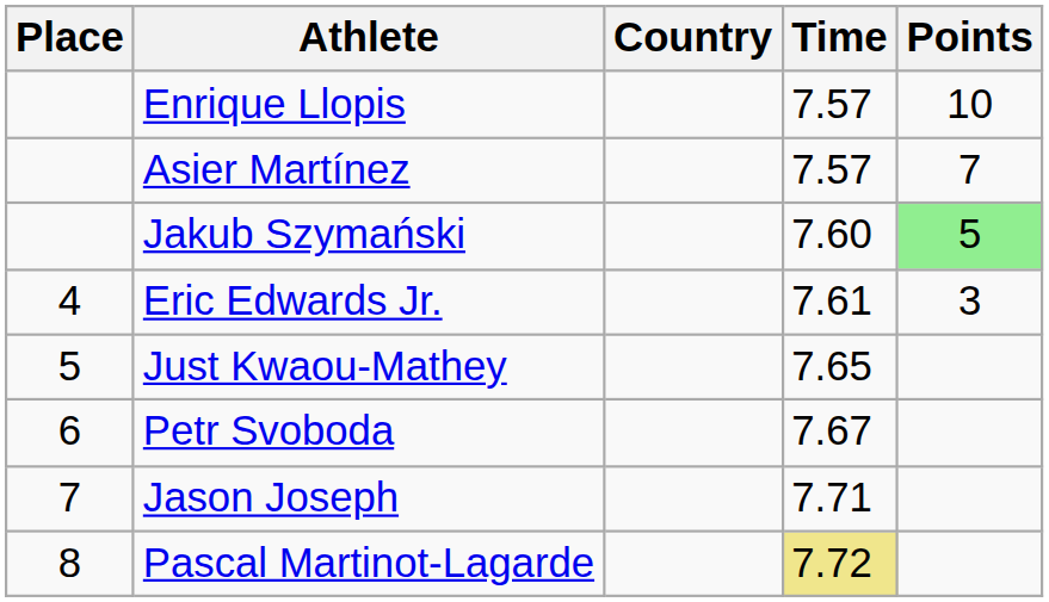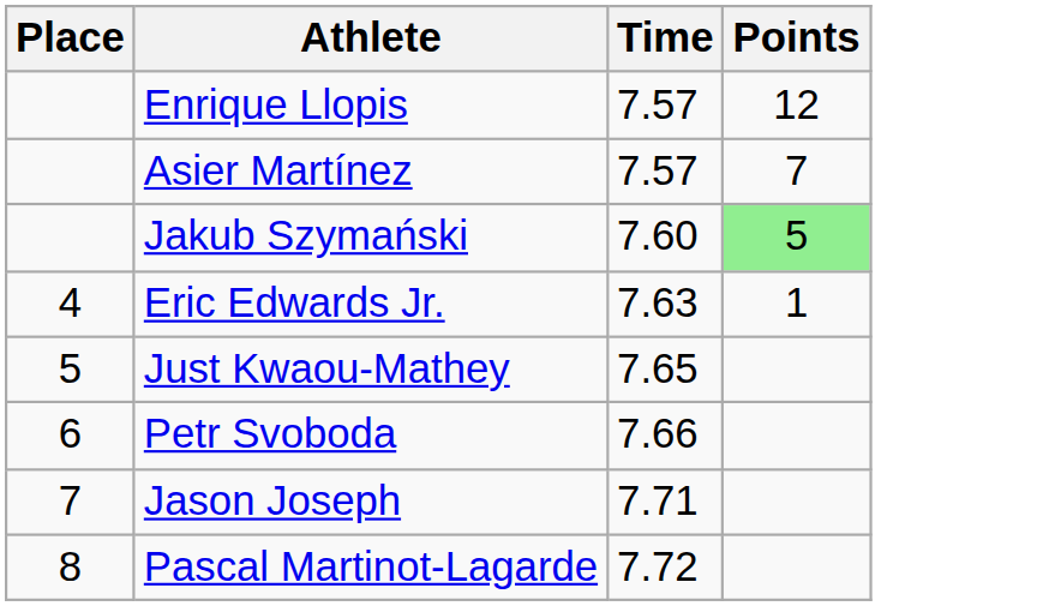- column: Country
Enrique Llopis | Points: 10 -> 12
Eric Edwards Jr. | Time: 7.61 -> 7.63
Eric Edwards Jr. | Points: 3 -> 1
Petr Svoboda | Time: 7.67 -> 7.66
Pascal Martinot-Lagarde | Time: khaki background -> no background
